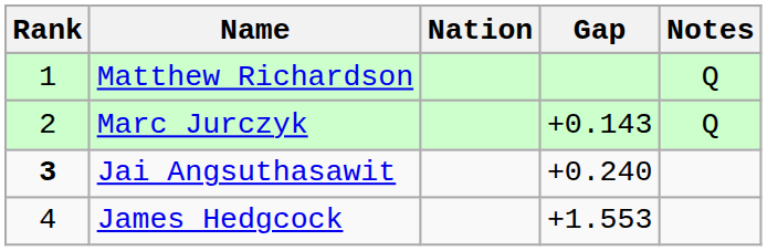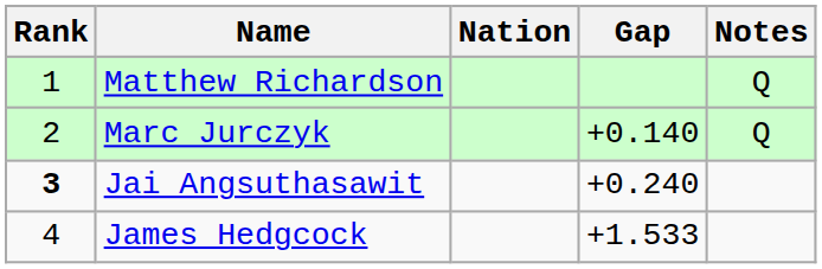Marc Jurczyk | Gap: +0.143 -> +0.140
James Hedgcock | Gap: +1.553 -> +1.533
